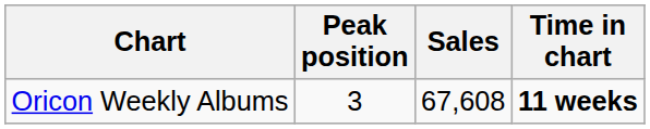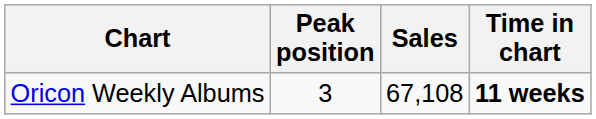Oricon Weekly Albums | Sales: 67,608 -> 67,108
